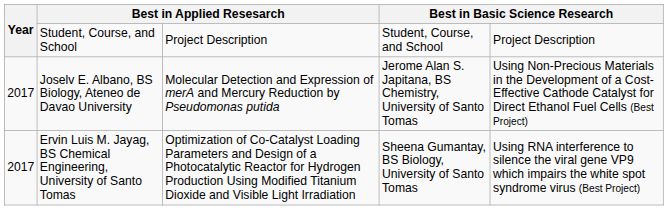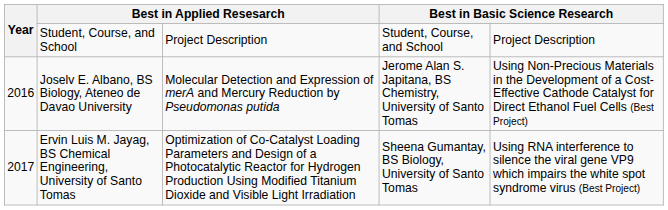Joselv E. Albano, BS Biology, Ateneo de Davao University | Year: 2017 -> 2016
